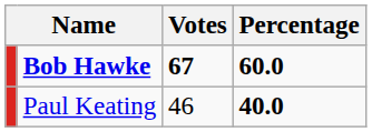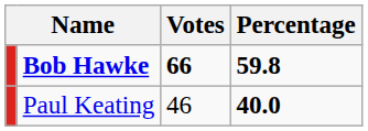Bob Hawke | Votes: 67 -> 66
Bob Hawke | Percentage: 60.0 -> 59.8
